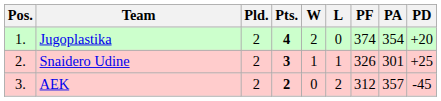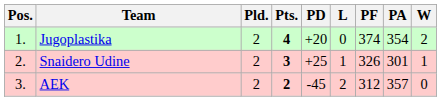columns swapped: W <-> PD
